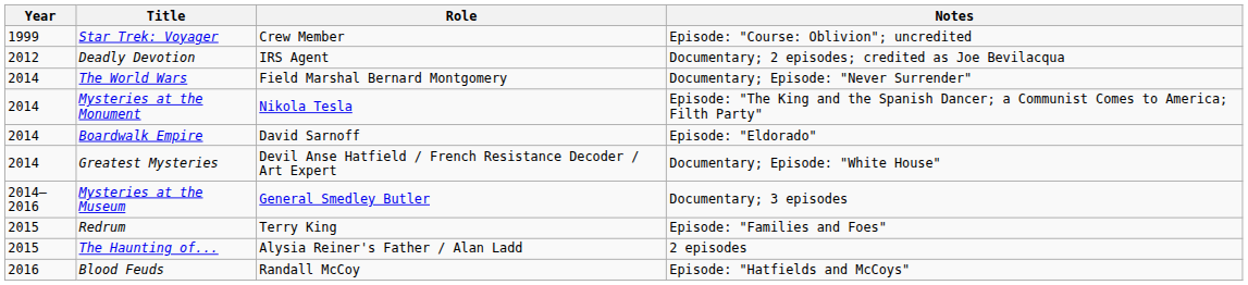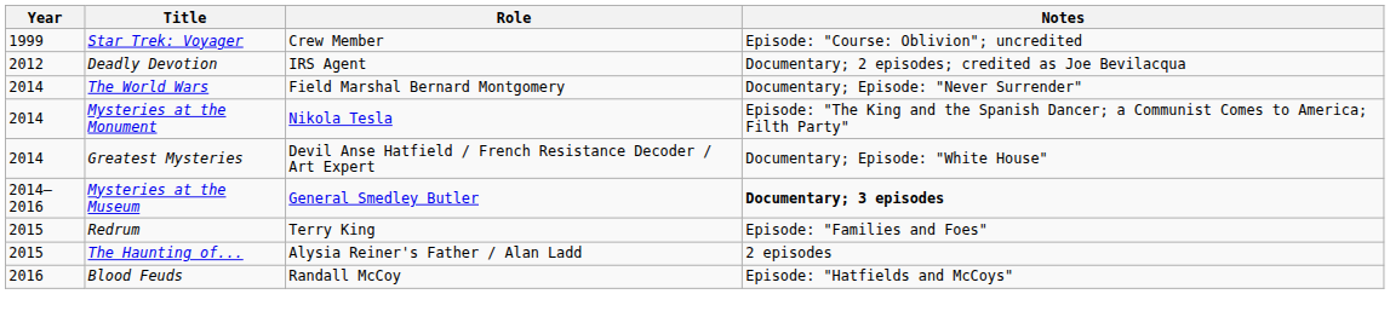- row: 2014 | Boardwalk Empire | David Sarnoff | Episode: "Eldorado"
Mysteries at the Museum | Notes: normal -> bold
